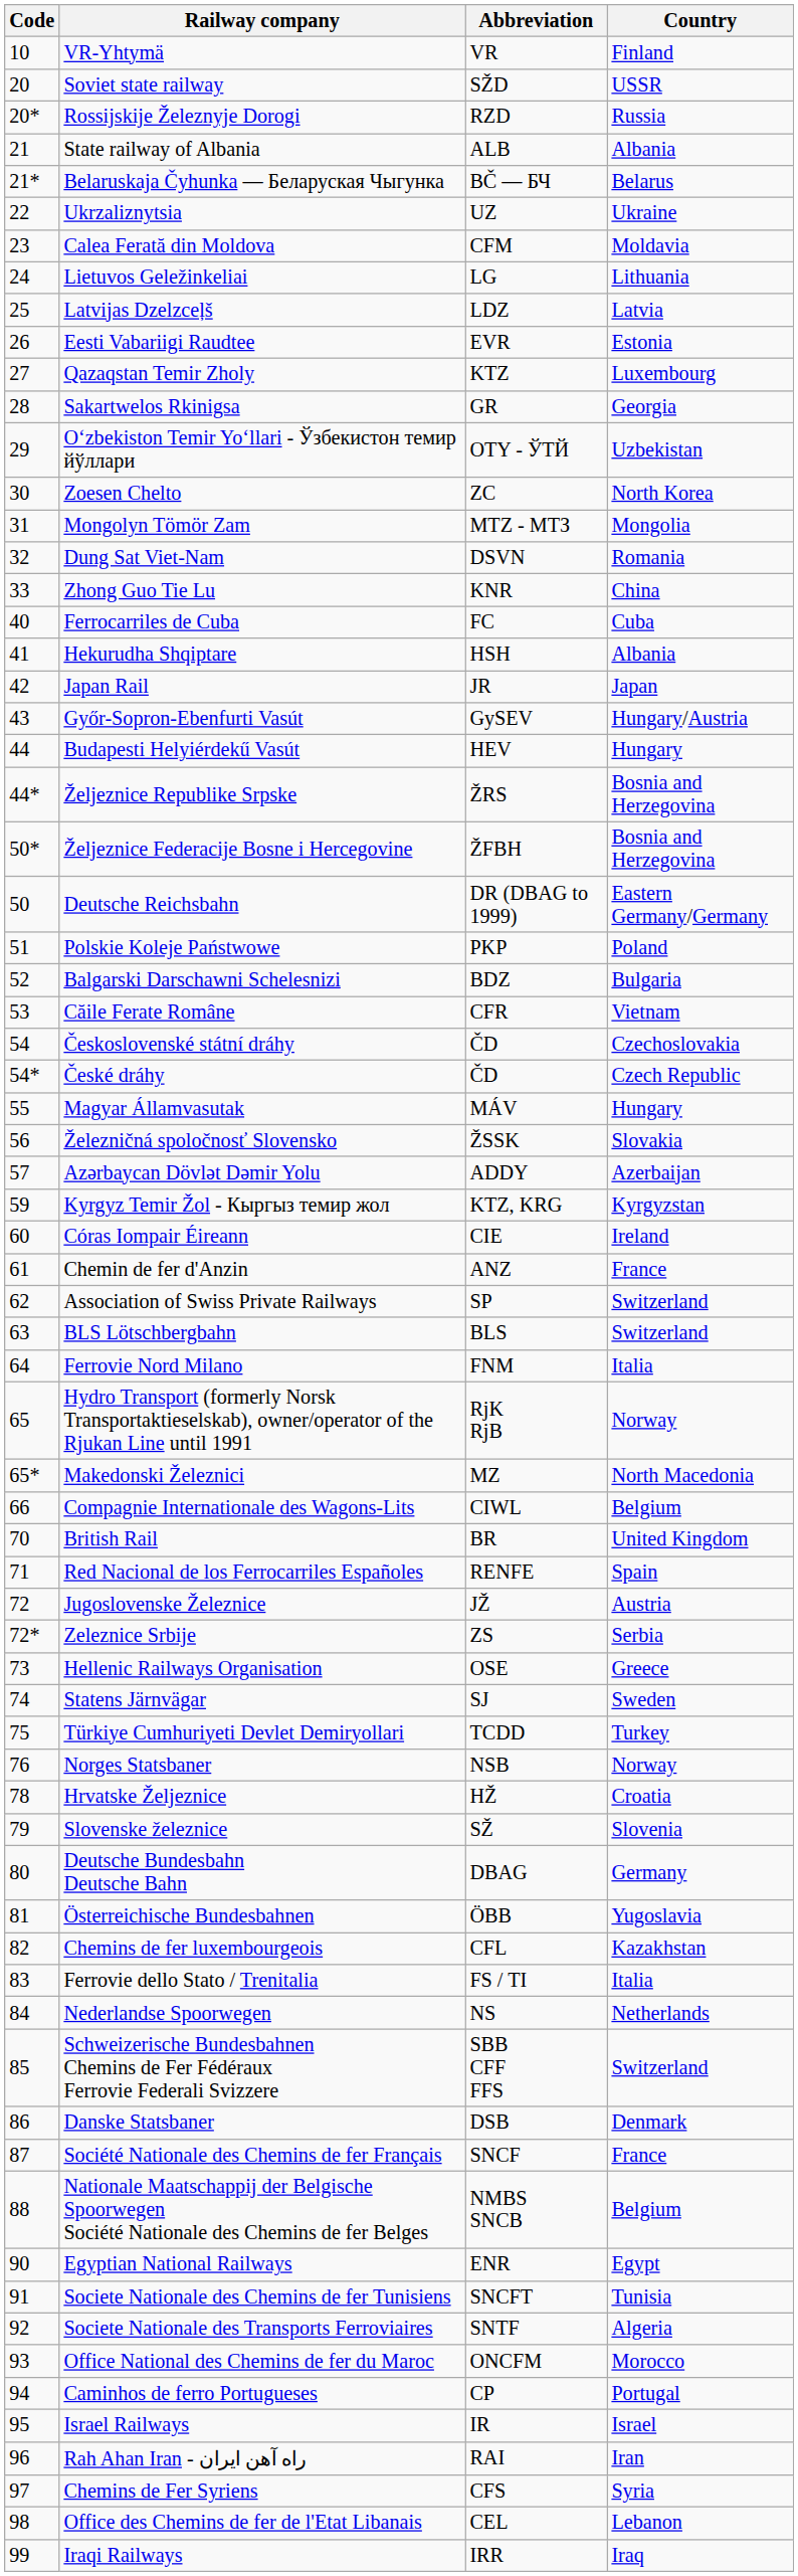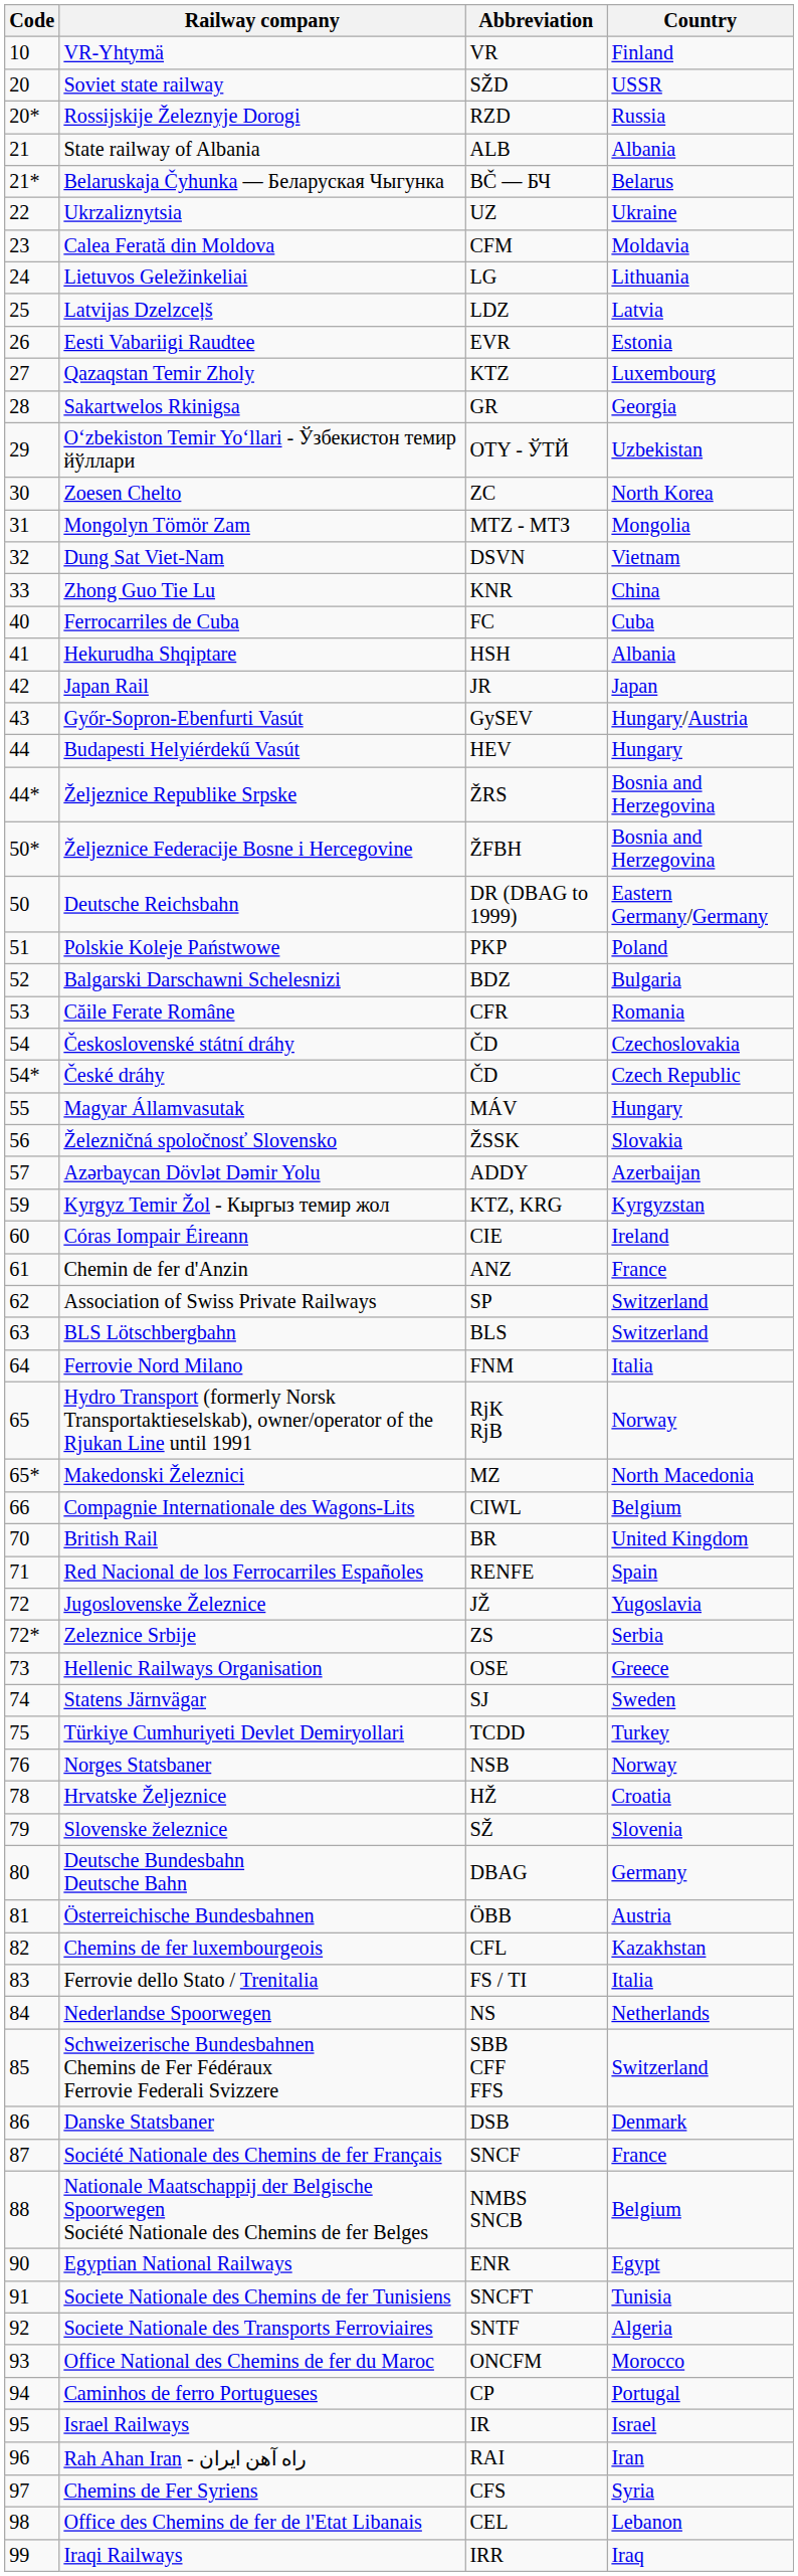Dung Sat Viet-Nam | Country: Romania -> Vietnam
Căile Ferate Române | Country: Vietnam -> Romania
Jugoslovenske Železnice | Country: Austria -> Yugoslavia
Österreichische Bundesbahnen | Country: Yugoslavia -> Austria
